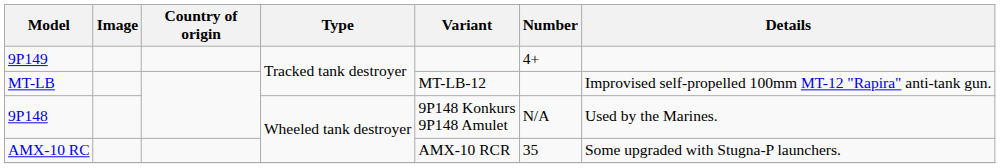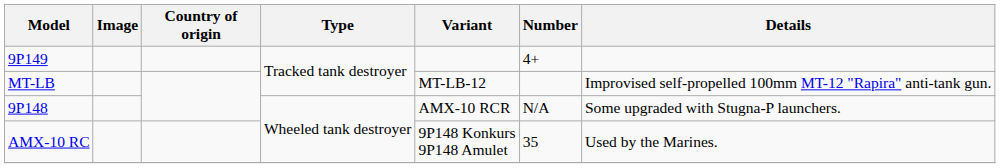9P148 | Variant: 9P148 Konkurs 9P148 Amulet -> AMX-10 RCR
9P148 | Details: Used by the Marines. -> Some upgraded with Stugna-P launchers.
AMX-10 RC | Variant: AMX-10 RCR -> 9P148 Konkurs 9P148 Amulet
AMX-10 RC | Details: Some upgraded with Stugna-P launchers. -> Used by the Marines.
